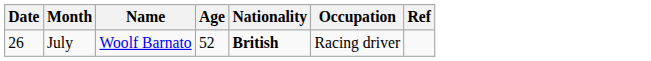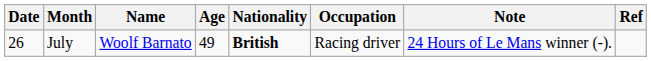+ column: Note | 24 Hours of Le Mans winner (-).
July | Age: 52 -> 49
